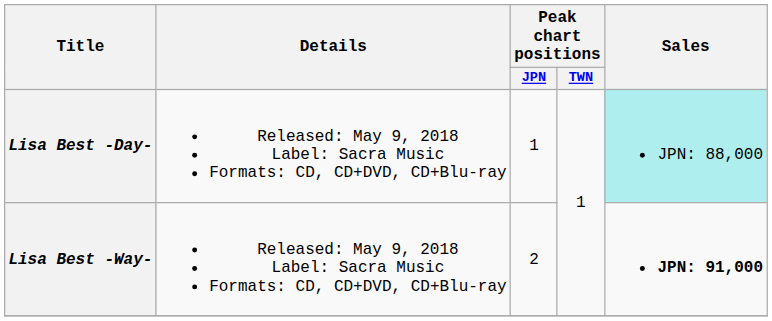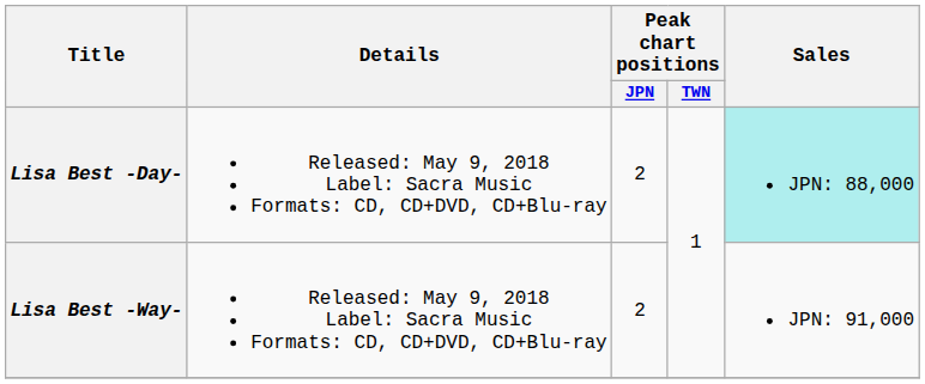Lisa Best -Day- | Peak chart positions / JPN: 1 -> 2
Lisa Best -Way- | Sales: bold -> normal
